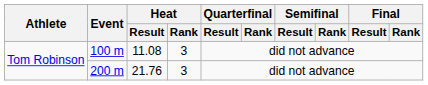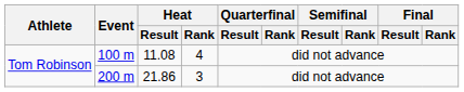100 m | Heat / Rank: 3 -> 4
200 m | Heat / Result: 21.76 -> 21.86
